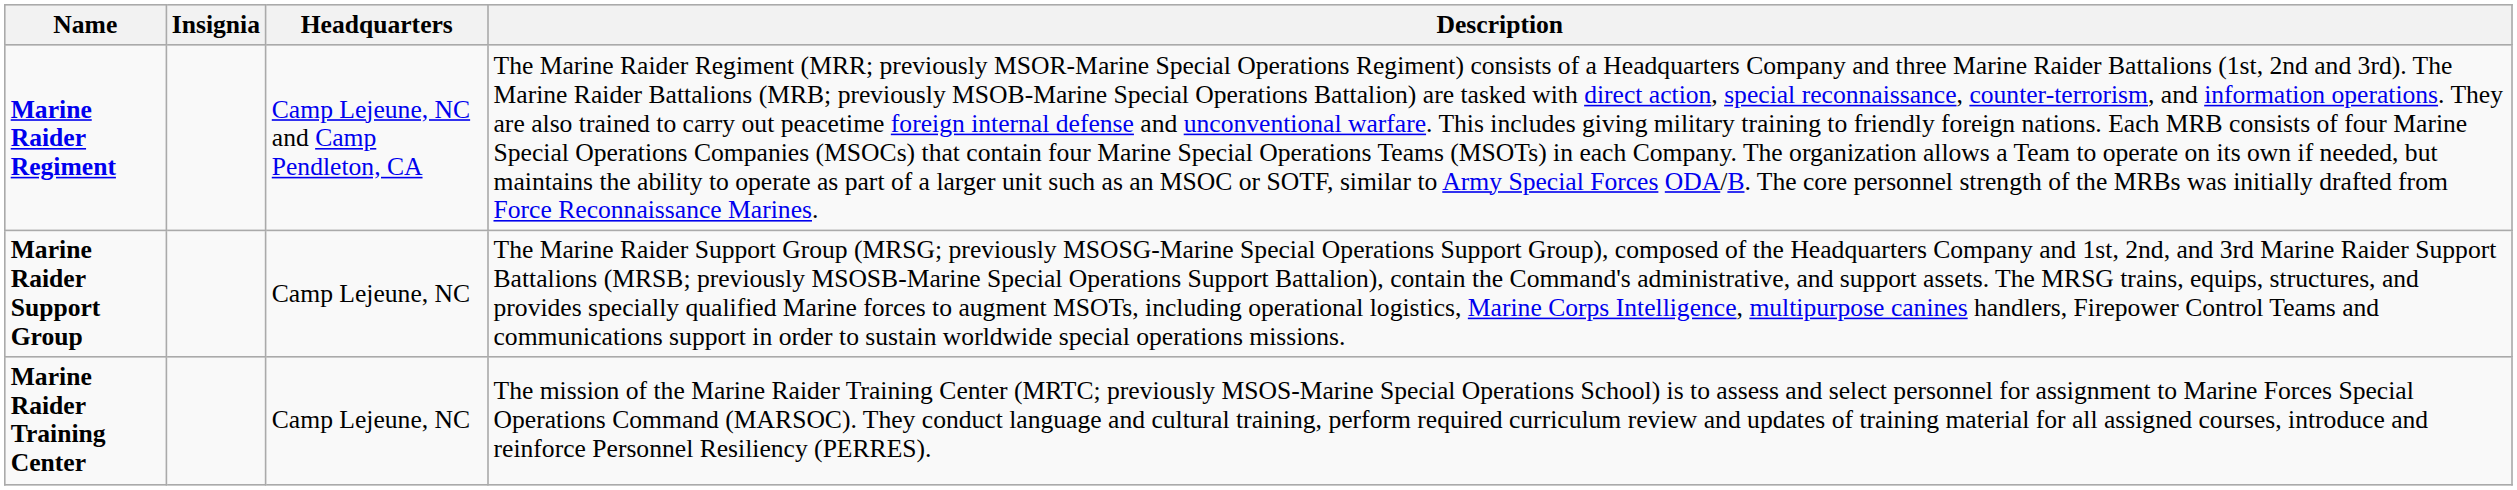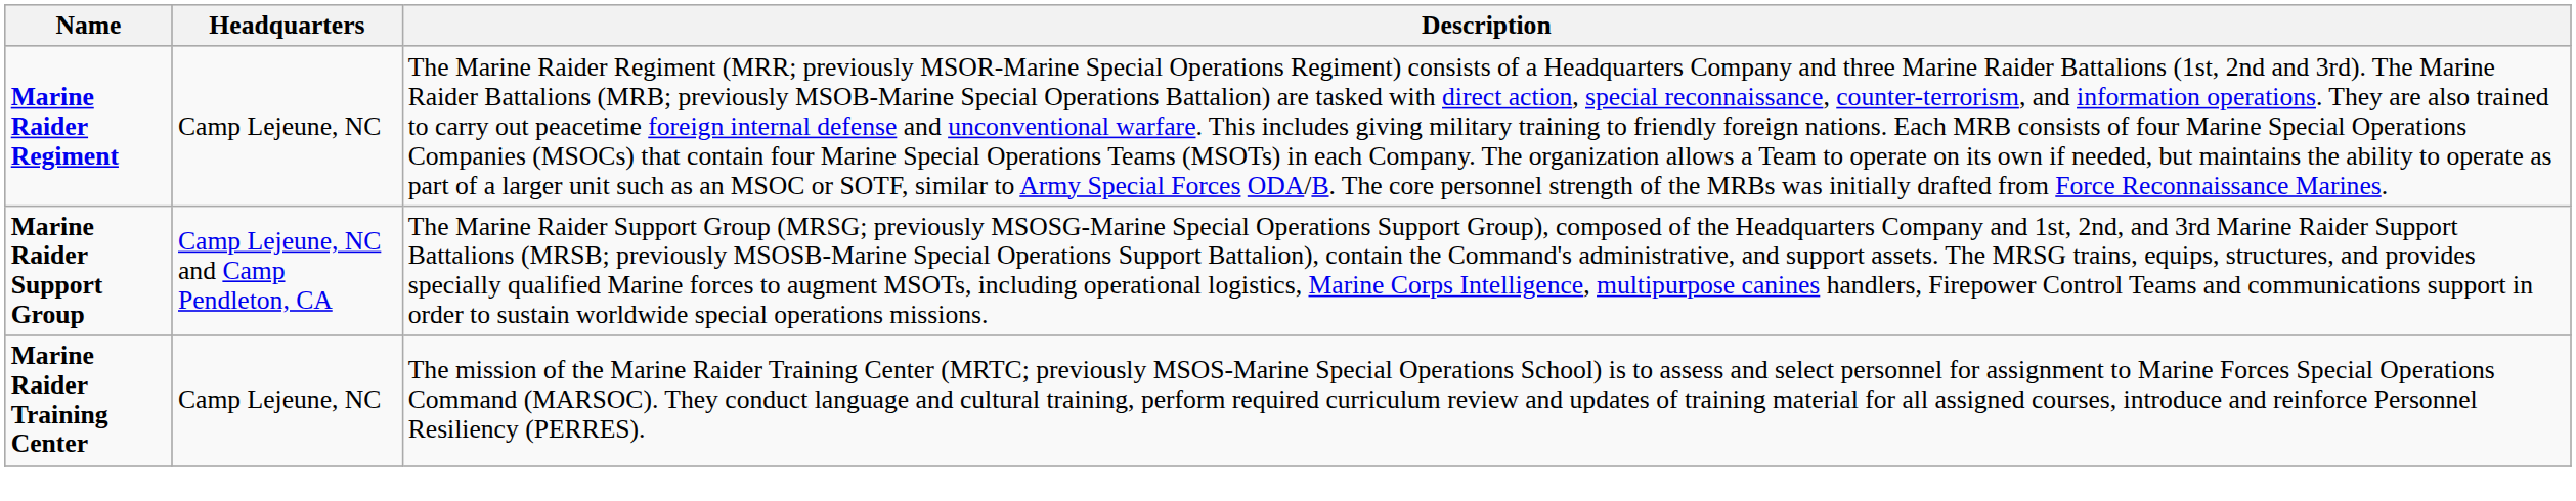- column: Insignia
Marine Raider Regiment | Headquarters: Camp Lejeune, NC and Camp Pendleton, CA -> Camp Lejeune, NC
Marine Raider Support Group | Headquarters: Camp Lejeune, NC -> Camp Lejeune, NC and Camp Pendleton, CA
